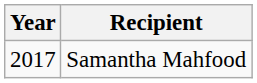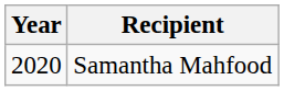Samantha Mahfood | Year: 2017 -> 2020
